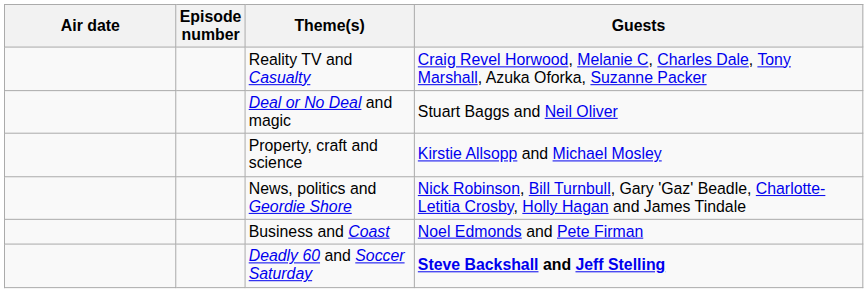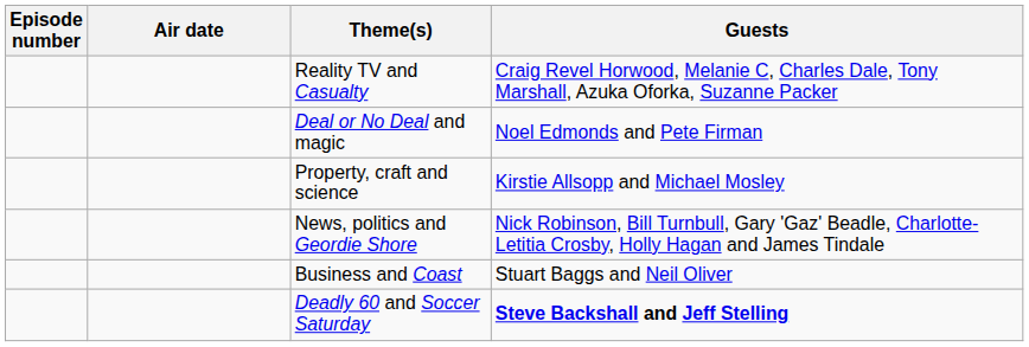columns swapped: Episode number <-> Air date
Deal or No Deal and magic | Guests: Stuart Baggs and Neil Oliver -> Noel Edmonds and Pete Firman
Business and Coast | Guests: Noel Edmonds and Pete Firman -> Stuart Baggs and Neil Oliver
